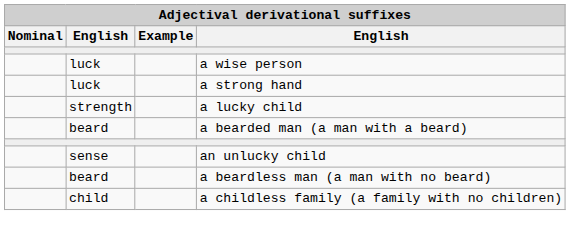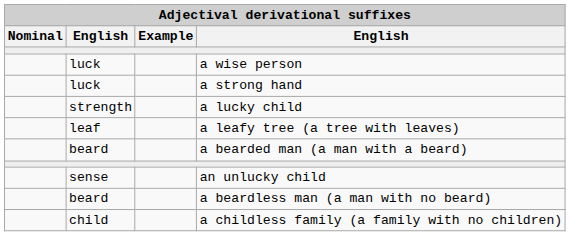+ row: leaf | a leafy tree (a tree with leaves)
